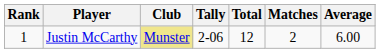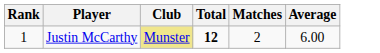- column: Tally | 2-06
Justin McCarthy | Total: normal -> bold
